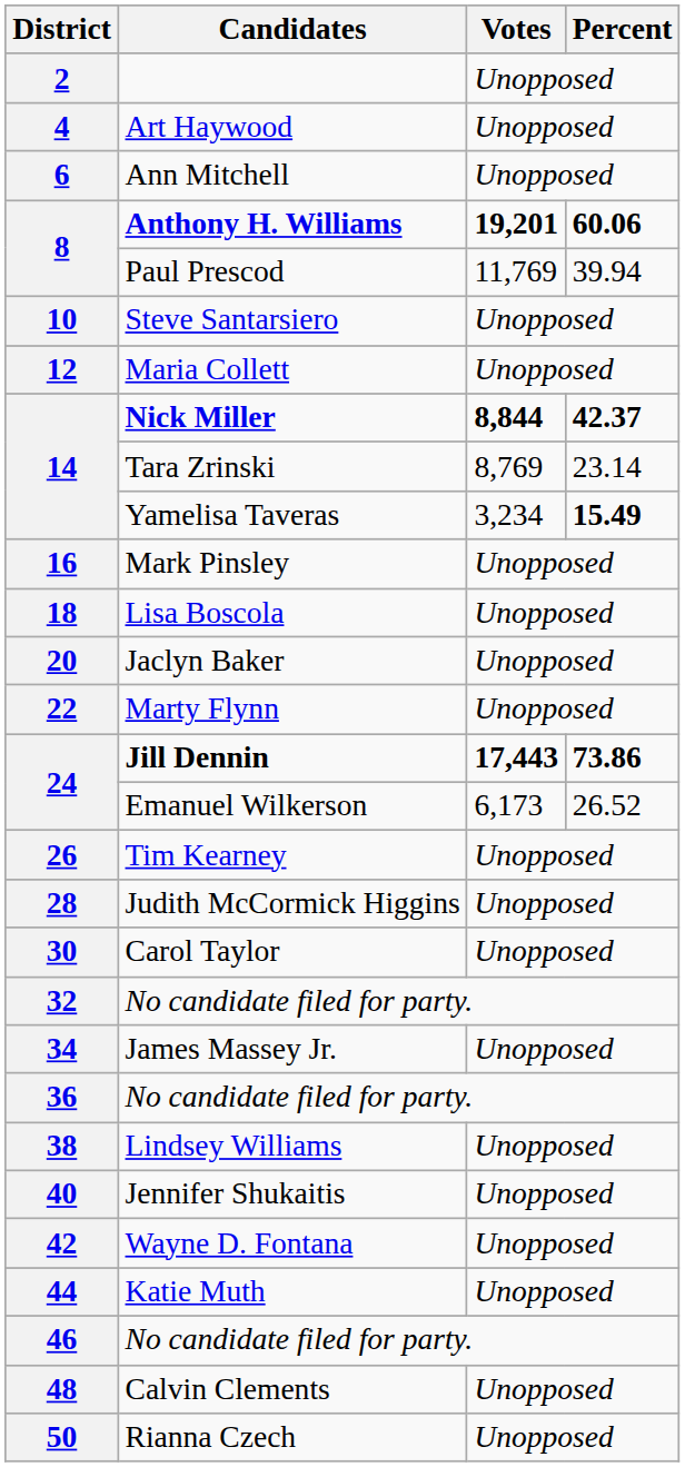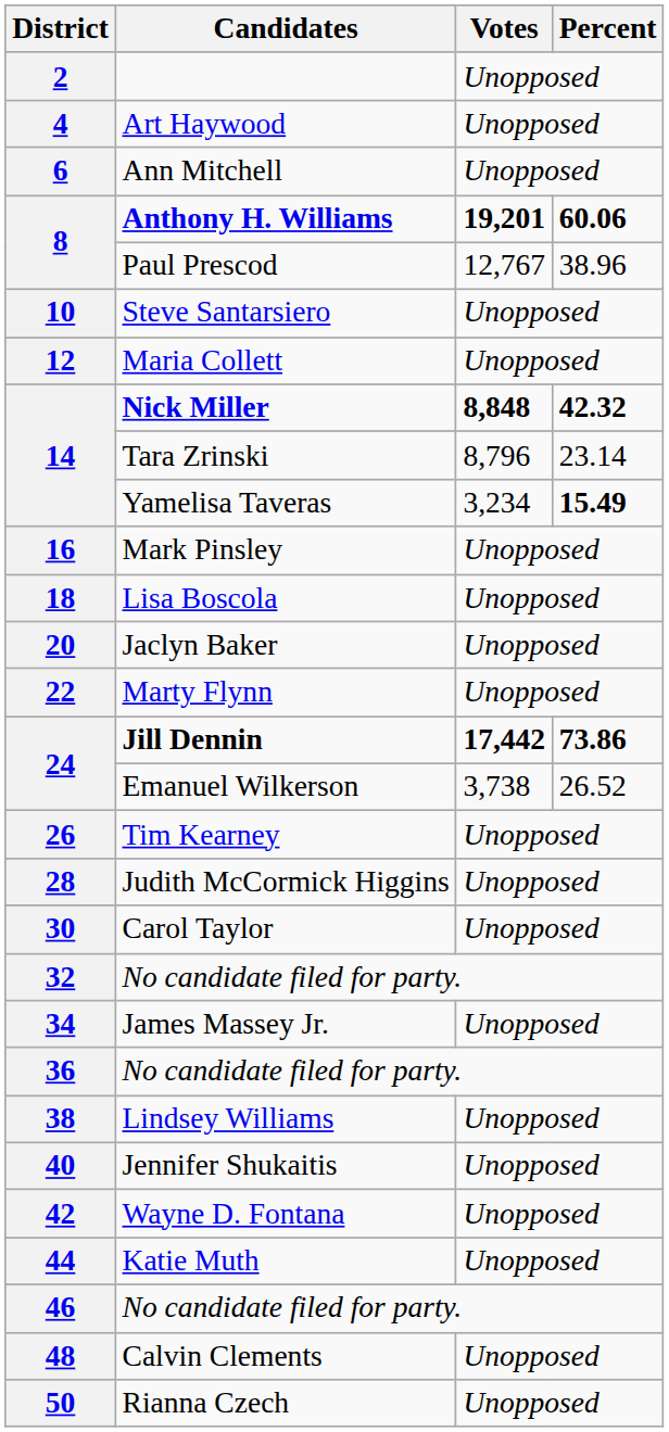Paul Prescod | Votes: 11,769 -> 12,767
Paul Prescod | Percent: 39.94 -> 38.96
Nick Miller | Votes: 8,844 -> 8,848
Nick Miller | Percent: 42.37 -> 42.32
Tara Zrinski | Votes: 8,769 -> 8,796
Jill Dennin | Votes: 17,443 -> 17,442
Emanuel Wilkerson | Votes: 6,173 -> 3,738
